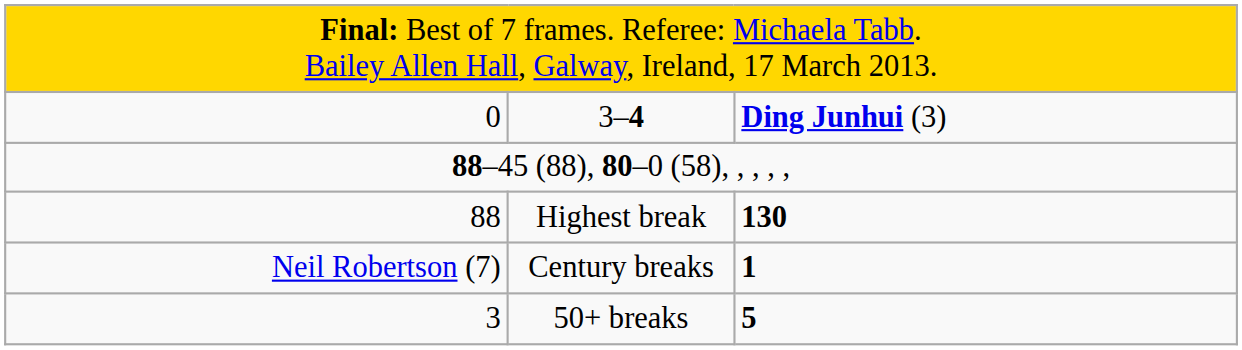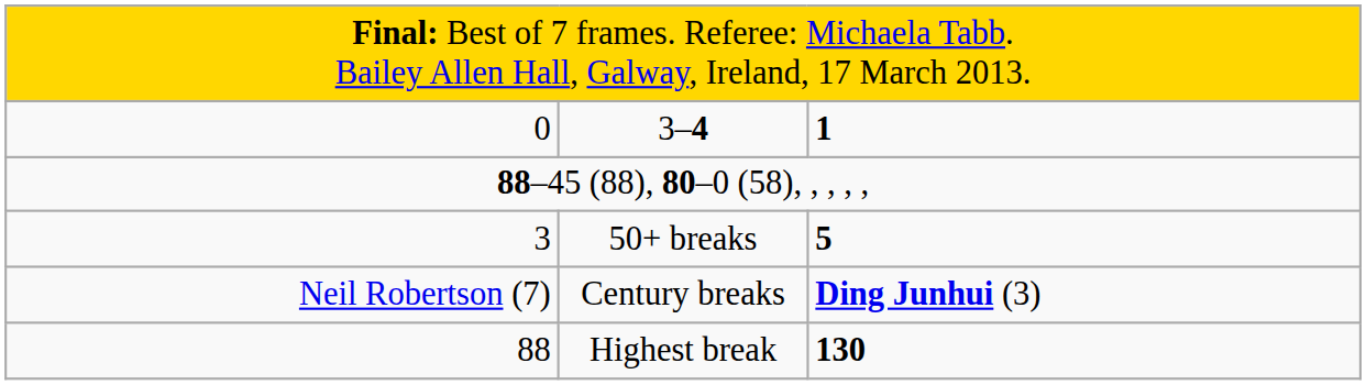3–4 | column 3: Ding Junhui (3) -> 1
rows swapped: Highest break <-> 50+ breaks
Century breaks | column 3: 1 -> Ding Junhui (3)
